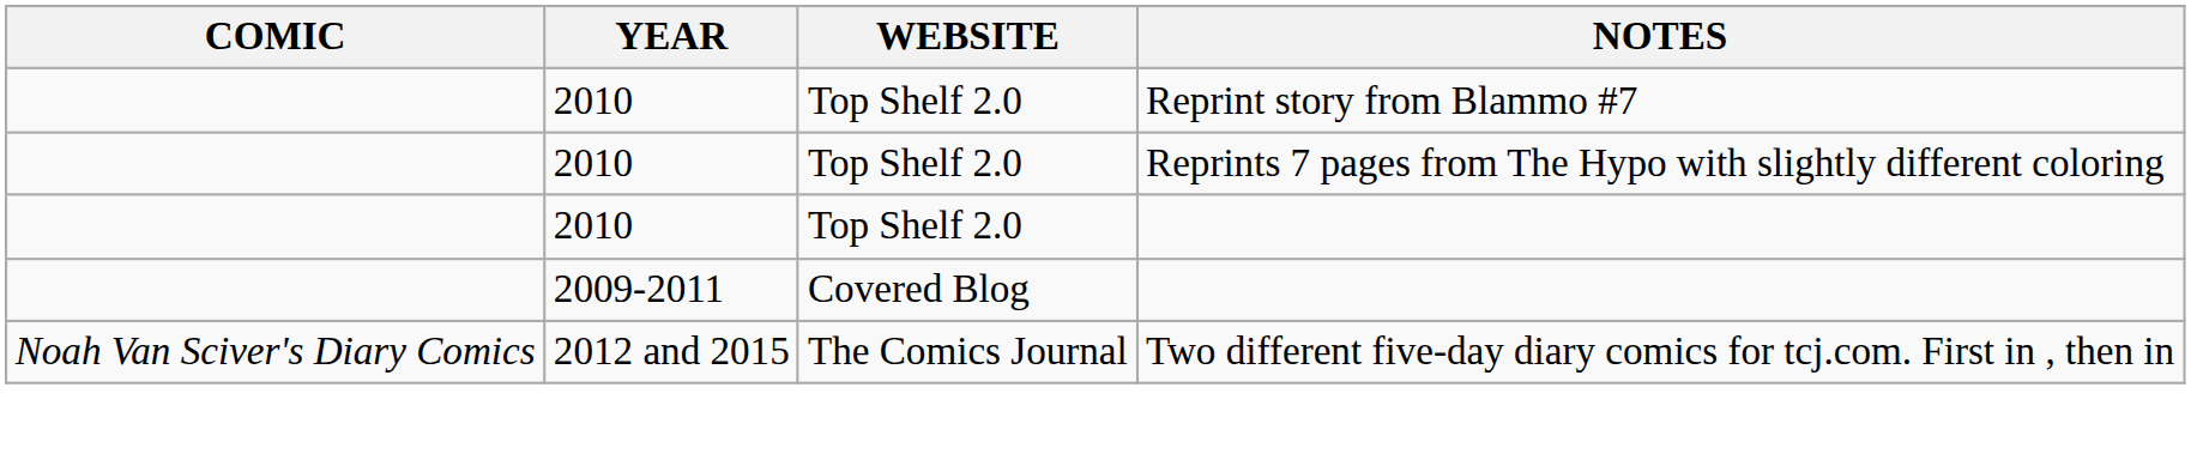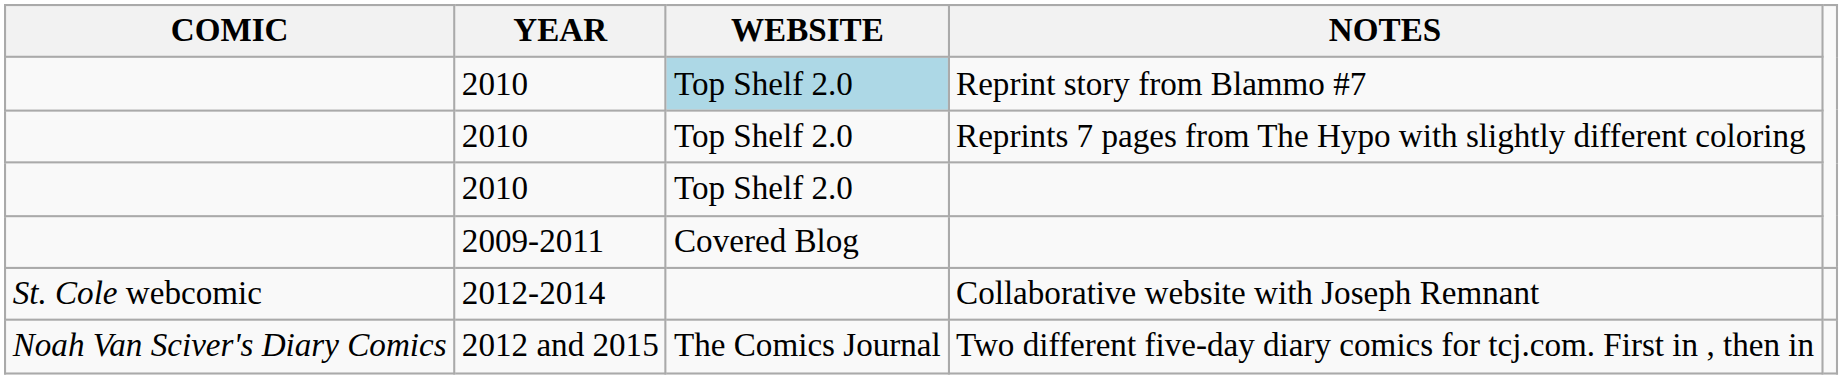Reprint story from Blammo #7 | WEBSITE: no background -> lightblue background
+ row: St. Cole webcomic | 2012-2014 | Collaborative website with Joseph Remnant
